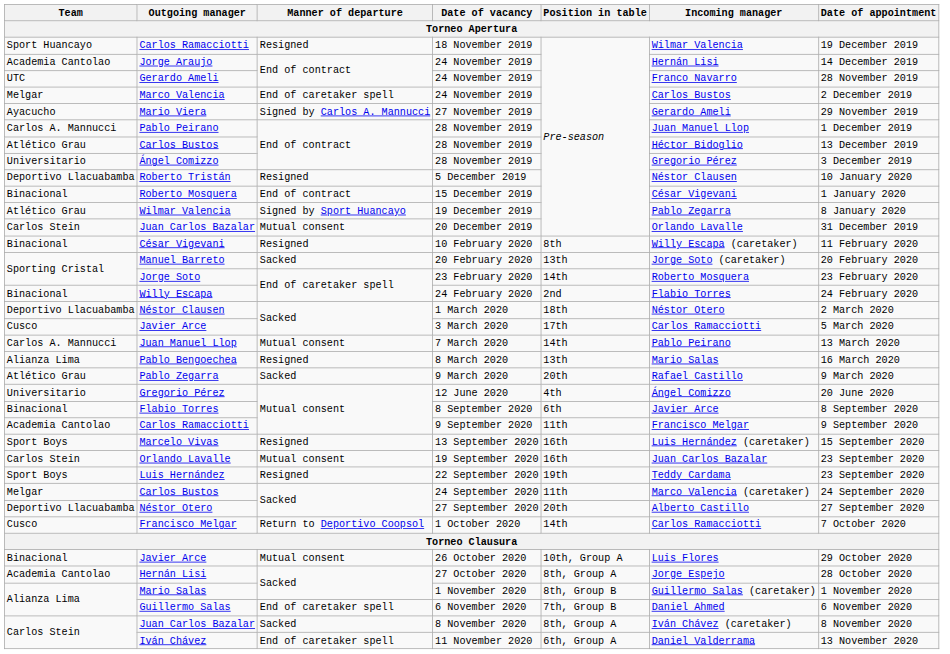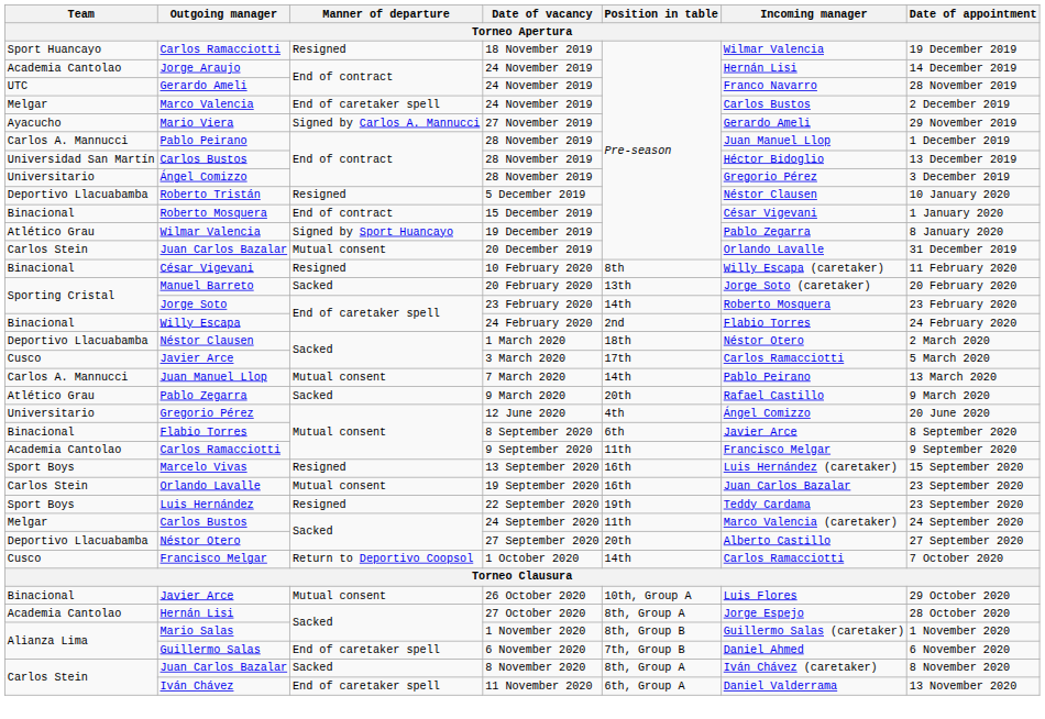Carlos Bustos / 28 November 2019 | Team: Atlético Grau -> Universidad San Martín
- row: Alianza Lima | Pablo Bengoechea | Resigned | 8 March 2020 | 13th | Mario Salas | 16 March 2020
